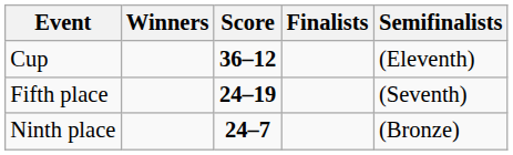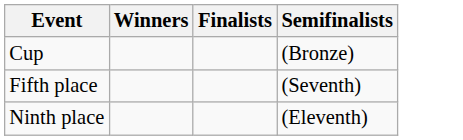- column: Score | 36–12 | 24–19 | 24–7
Cup | Semifinalists: (Eleventh) -> (Bronze)
Ninth place | Semifinalists: (Bronze) -> (Eleventh)
